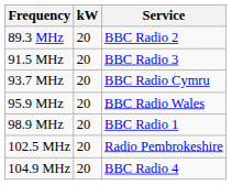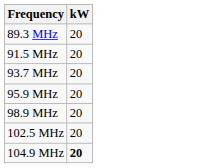- column: Service | BBC Radio 2 | BBC Radio 3 | BBC Radio Cymru | BBC Radio Wales | BBC Radio 1 | Radio Pembrokeshire | BBC Radio 4
104.9 MHz | kW: normal -> bold
